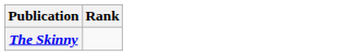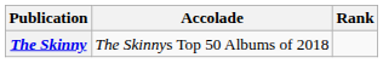+ column: Accolade | The Skinnys Top 50 Albums of 2018
